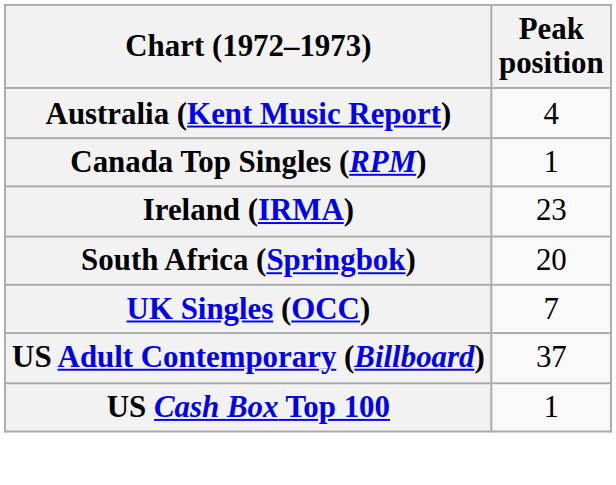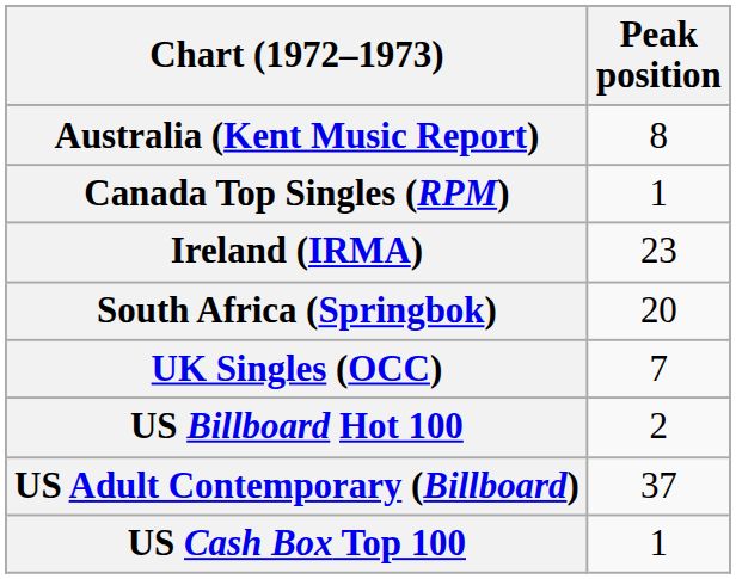Australia (Kent Music Report) | Peak position: 4 -> 8
+ row: US Billboard Hot 100 | 2
